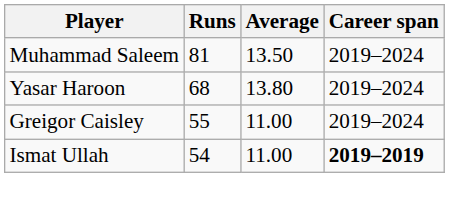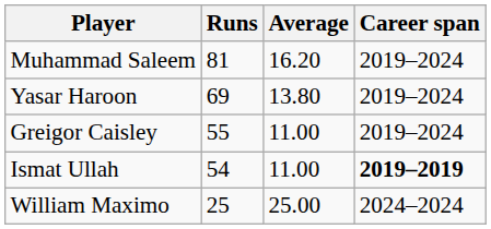Muhammad Saleem | Average: 13.50 -> 16.20
Yasar Haroon | Runs: 68 -> 69
+ row: William Maximo | 25 | 25.00 | 2024–2024
